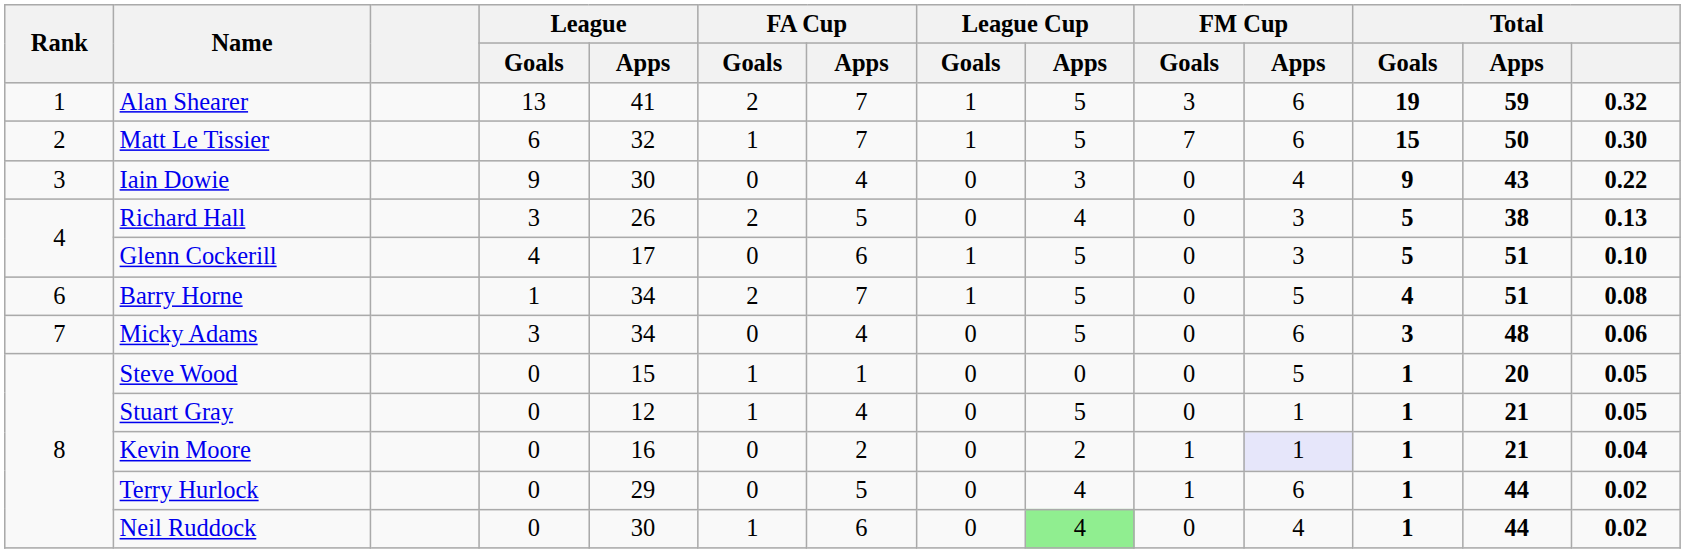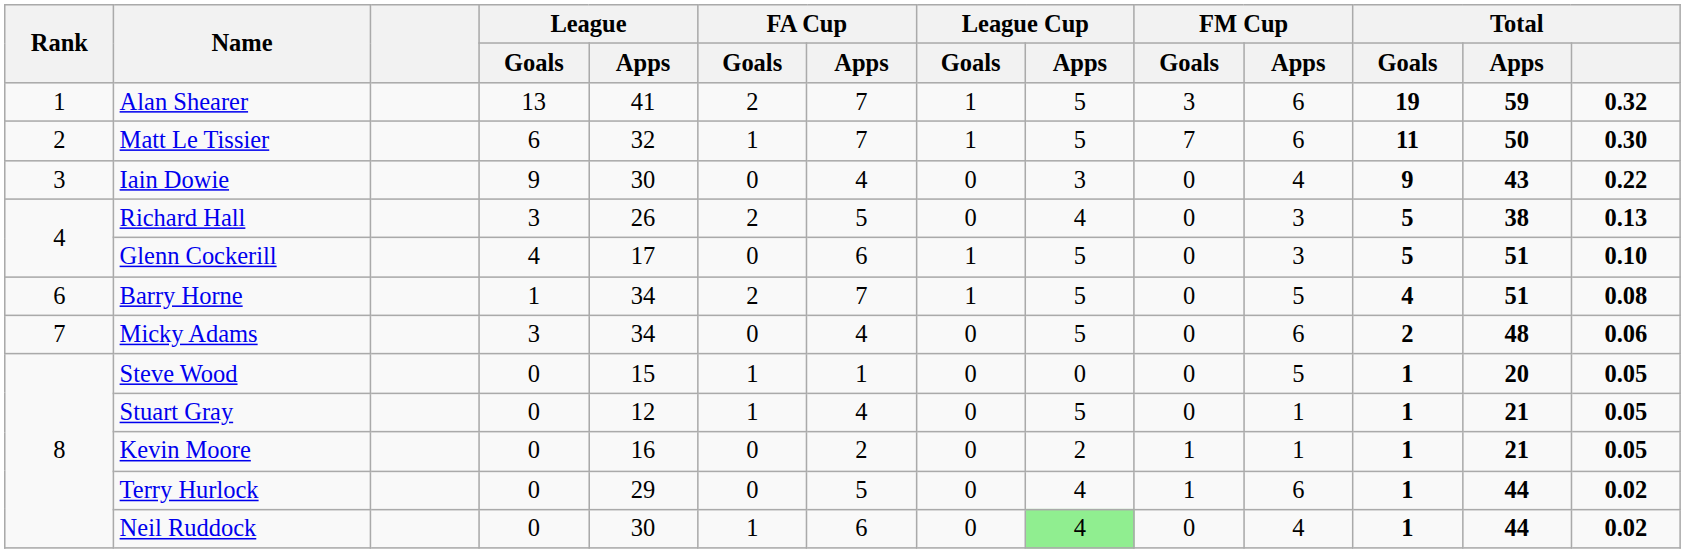Matt Le Tissier | Total / Goals: 15 -> 11
Micky Adams | Total / Goals: 3 -> 2
Kevin Moore | FM Cup / Apps: lavender background -> no background
Kevin Moore | Total: 0.04 -> 0.05
